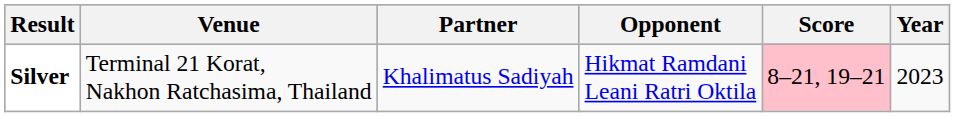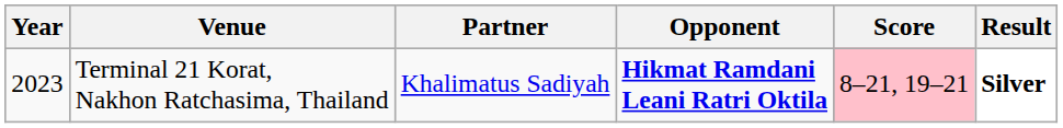columns swapped: Year <-> Result
Terminal 21 Korat, Nakhon Ratchasima, Thailand | Opponent: normal -> bold
